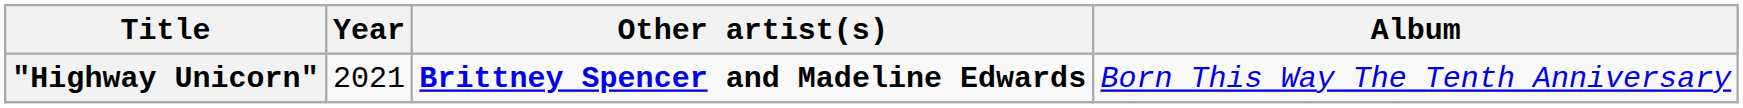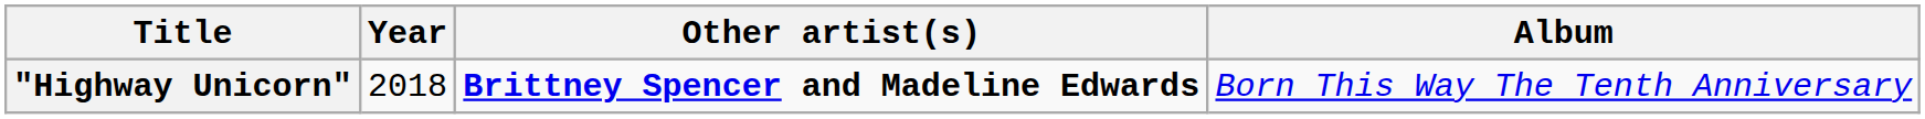"Highway Unicorn" | Year: 2021 -> 2018
